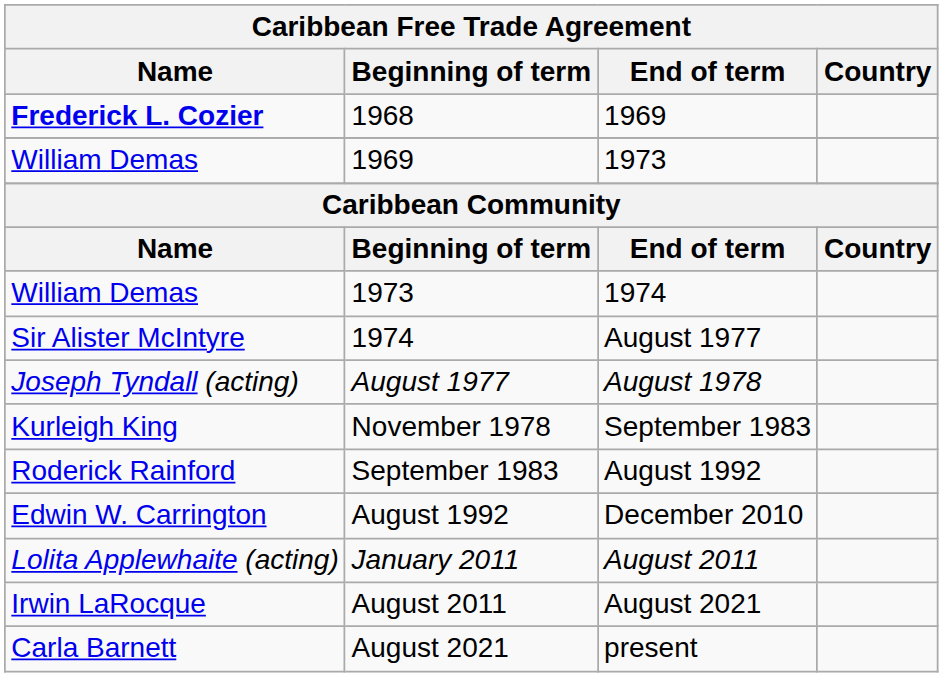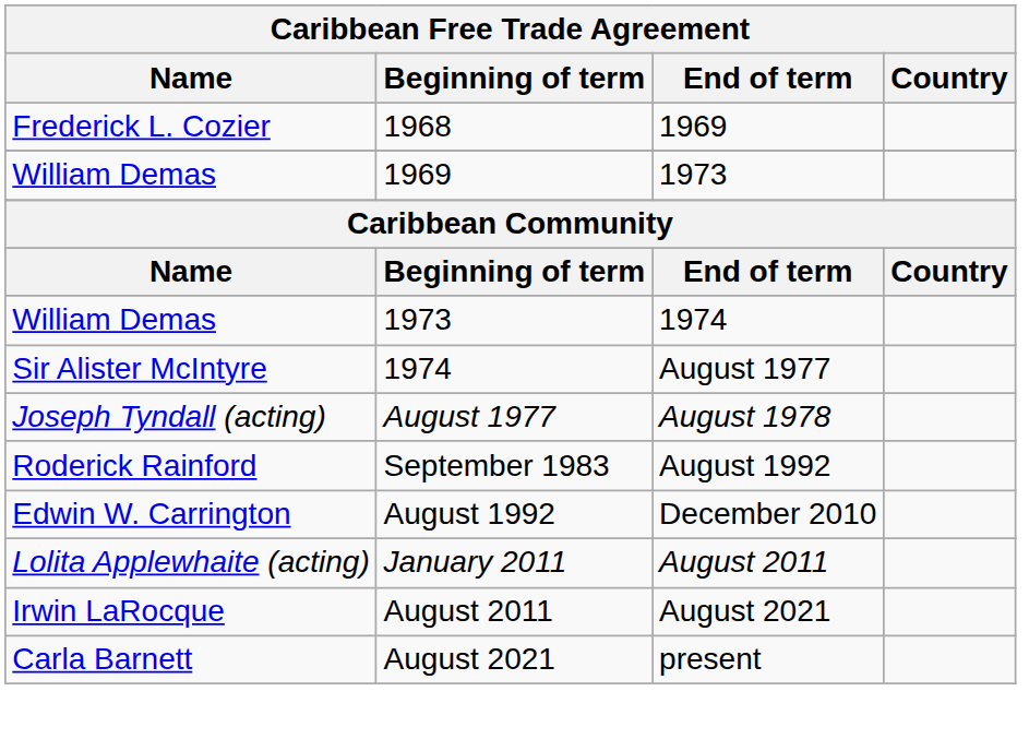1968 | Name: bold -> normal
- row: Kurleigh King | November 1978 | September 1983
